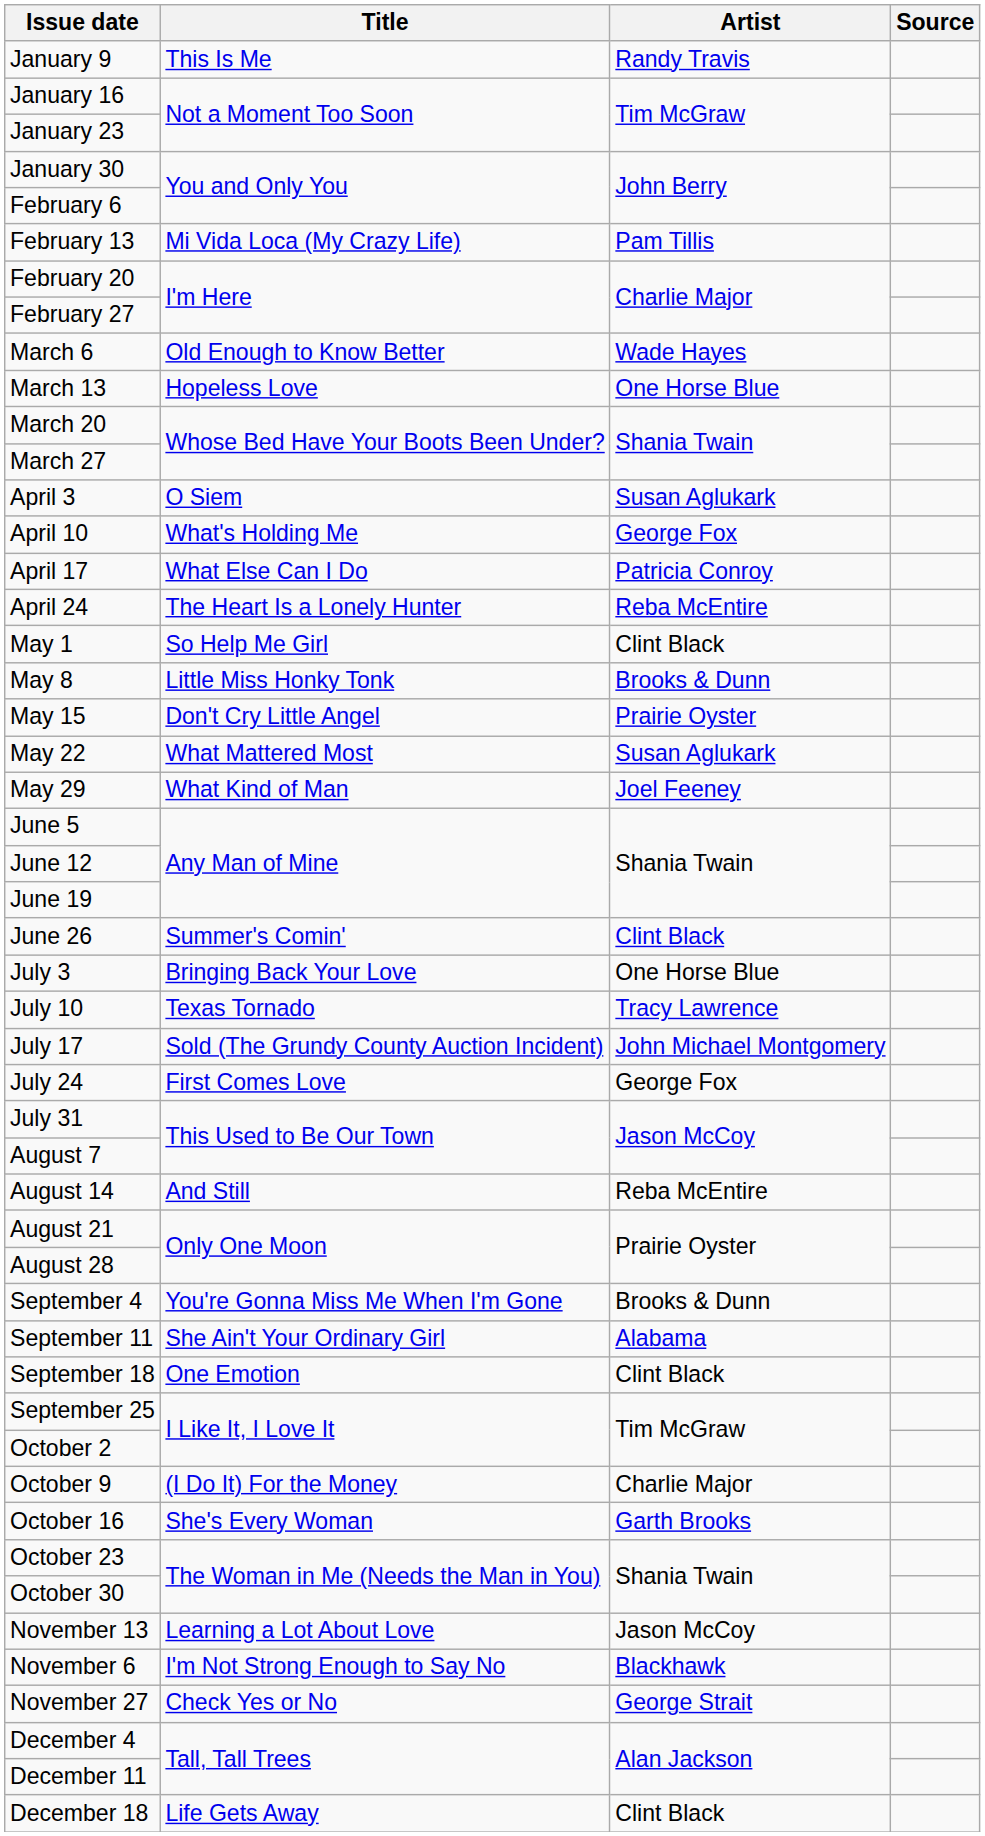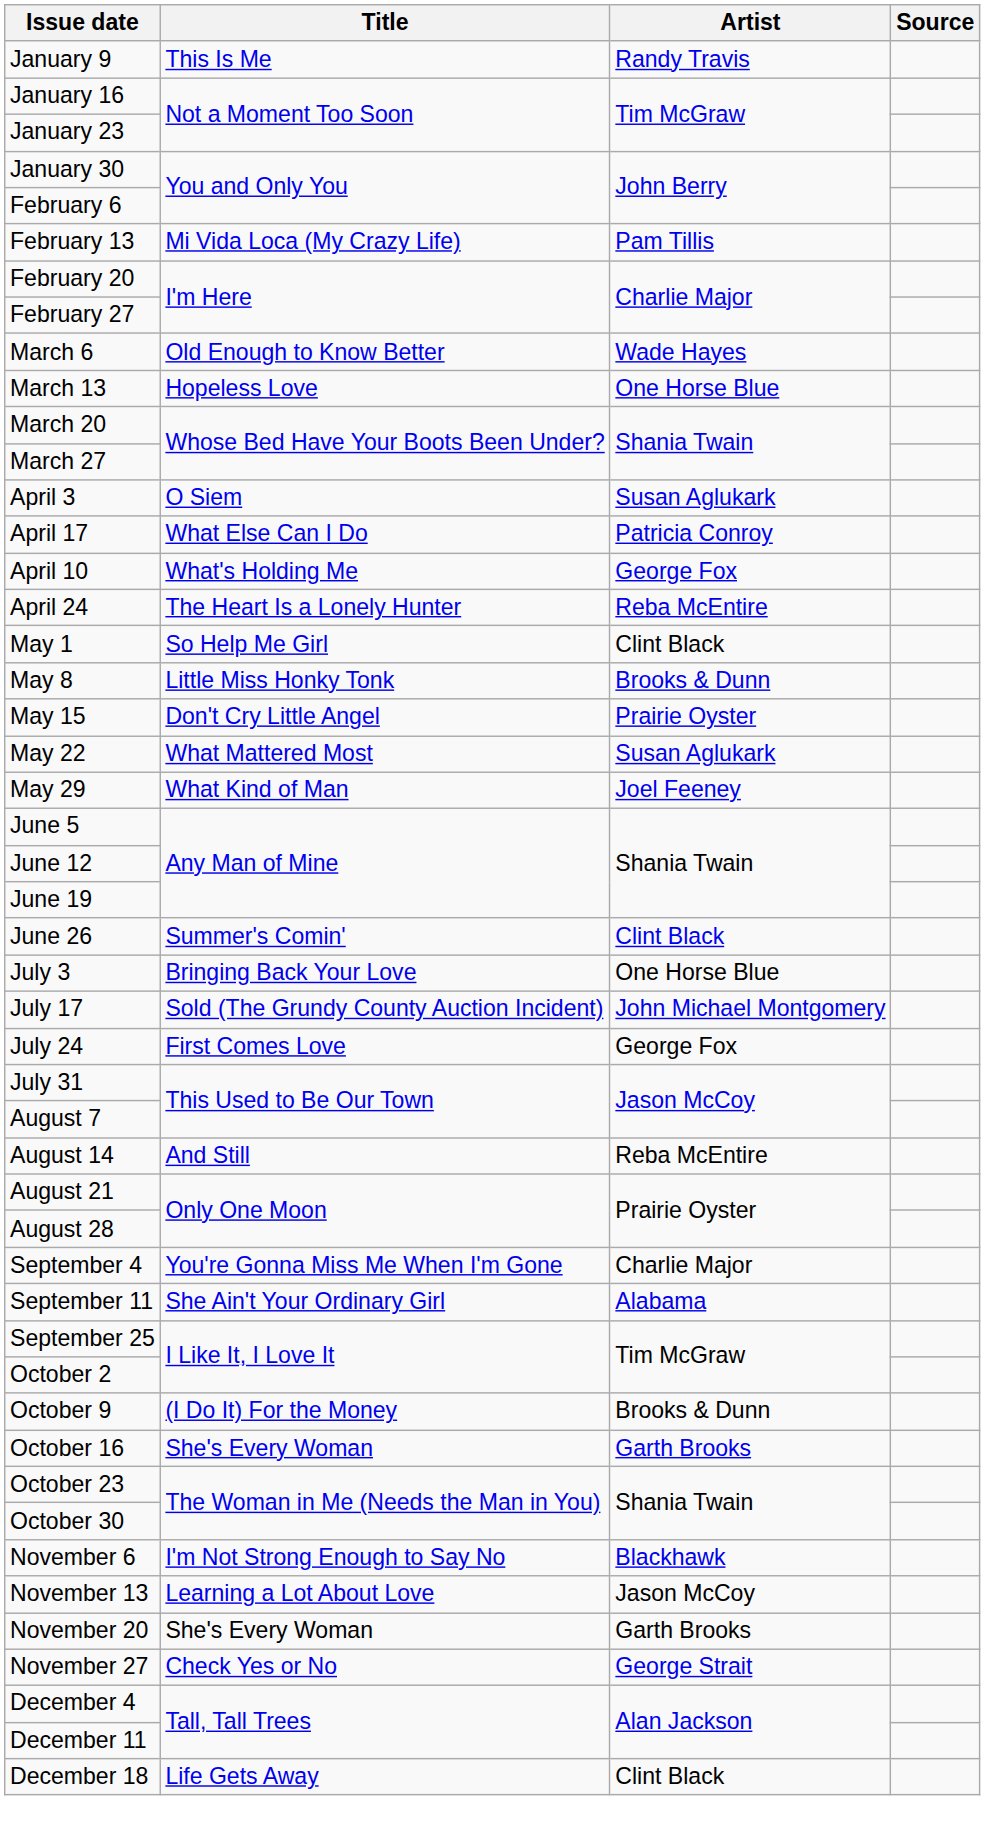rows swapped: April 10 <-> April 17
- row: July 10 | Texas Tornado | Tracy Lawrence
September 4 | Artist: Brooks & Dunn -> Charlie Major
- row: September 18 | One Emotion | Clint Black
October 9 | Artist: Charlie Major -> Brooks & Dunn
rows swapped: November 6 <-> November 13
+ row: November 20 | She's Every Woman | Garth Brooks
